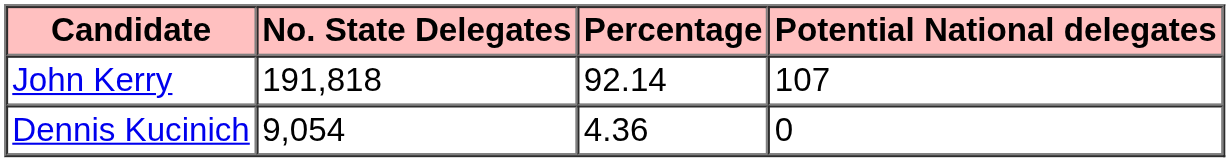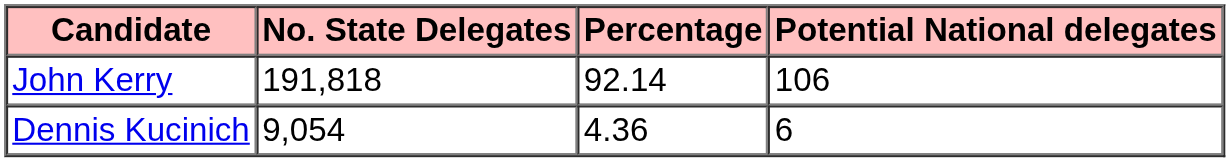John Kerry | Potential National delegates: 107 -> 106
Dennis Kucinich | Potential National delegates: 0 -> 6
